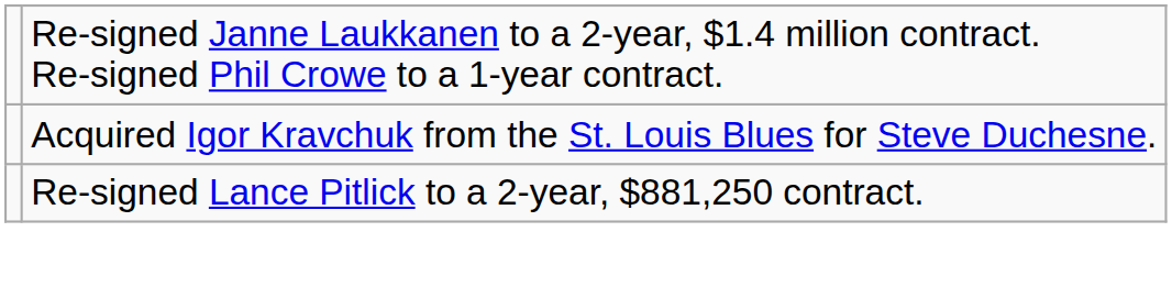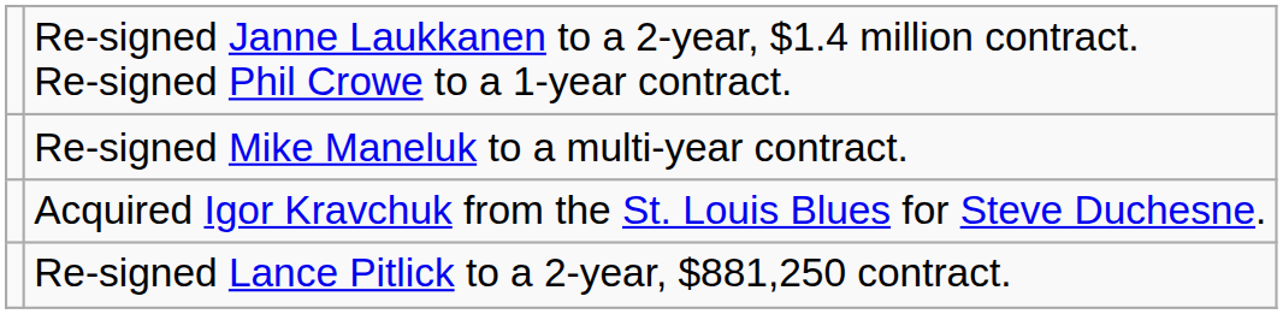+ row: Re-signed Mike Maneluk to a multi-year contract.
